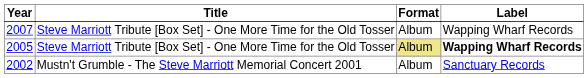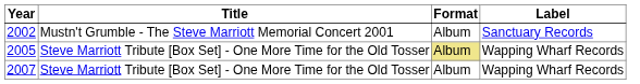rows swapped: 2007 <-> 2002
2005 | Label: bold -> normal
